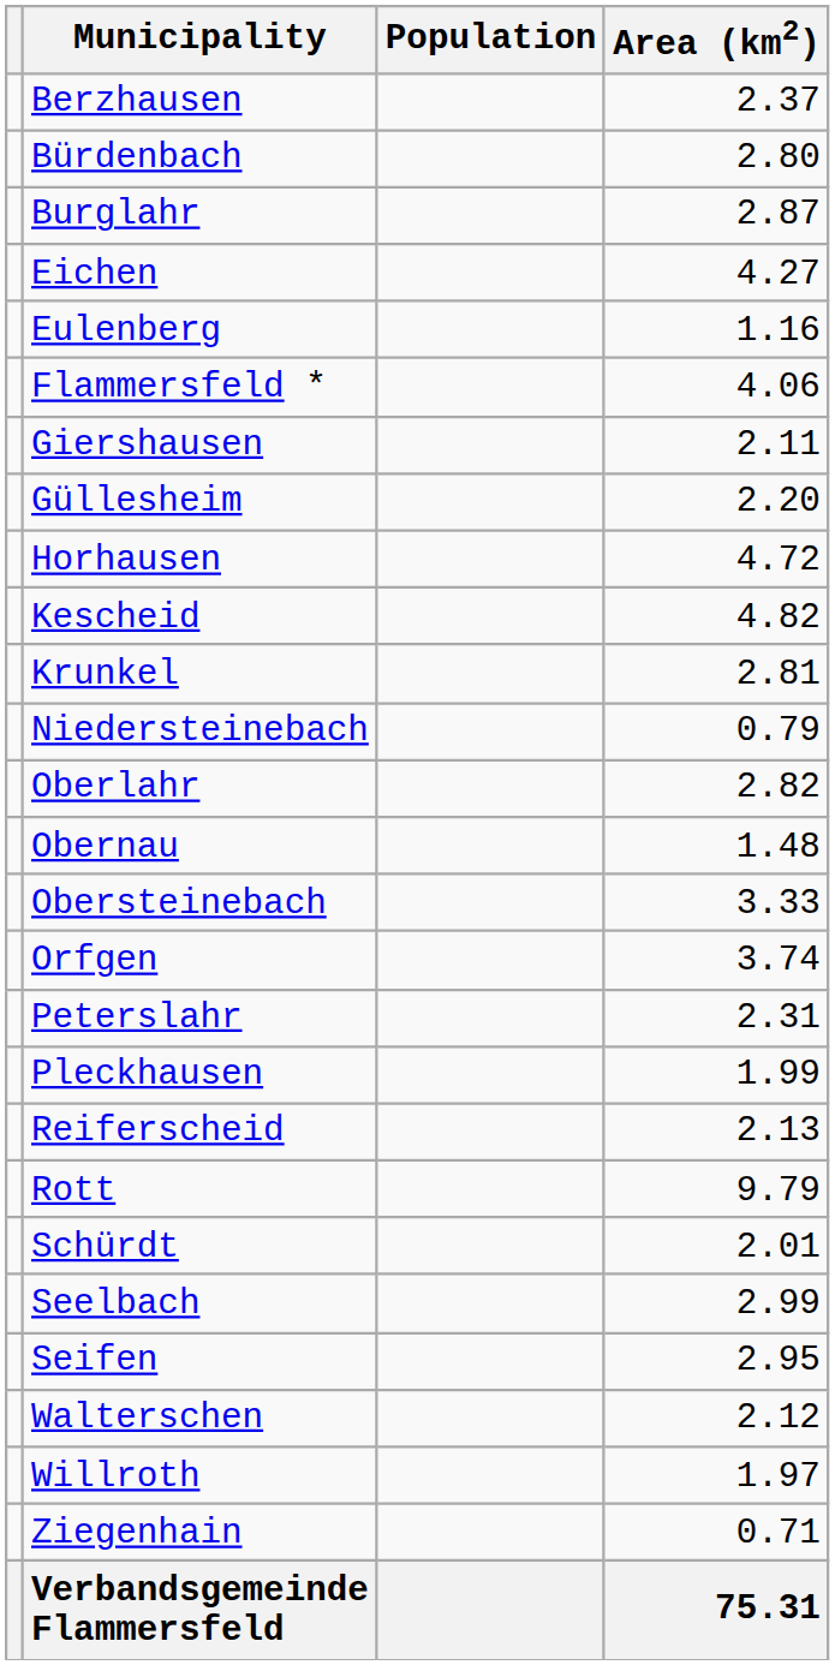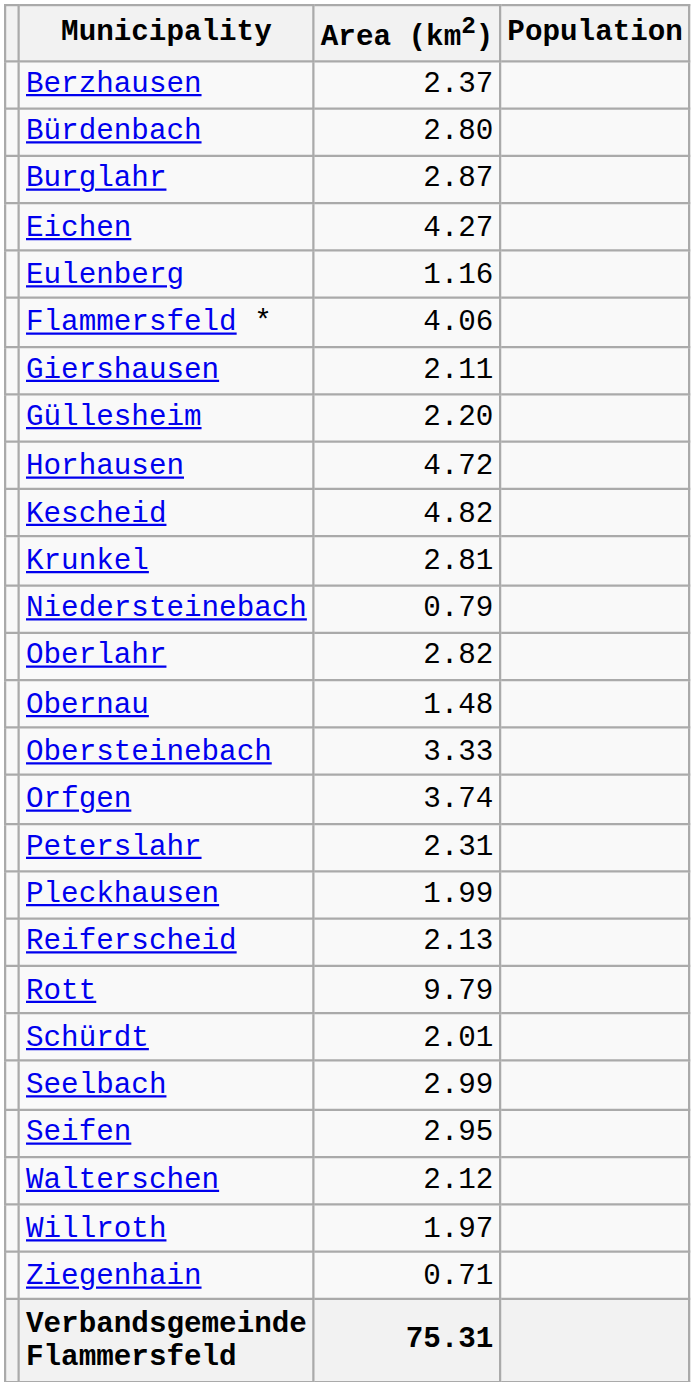columns swapped: Area (km2) <-> Population
